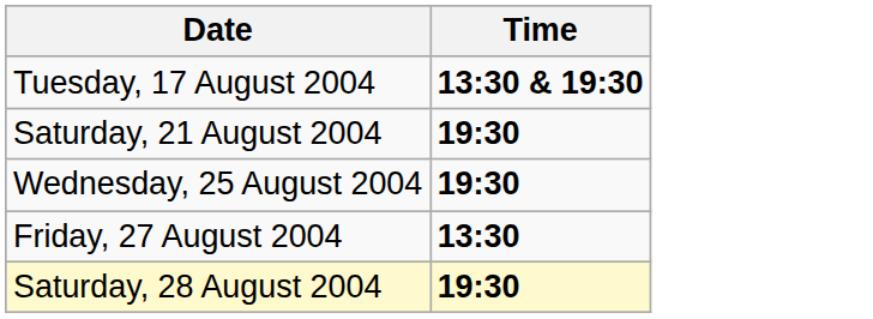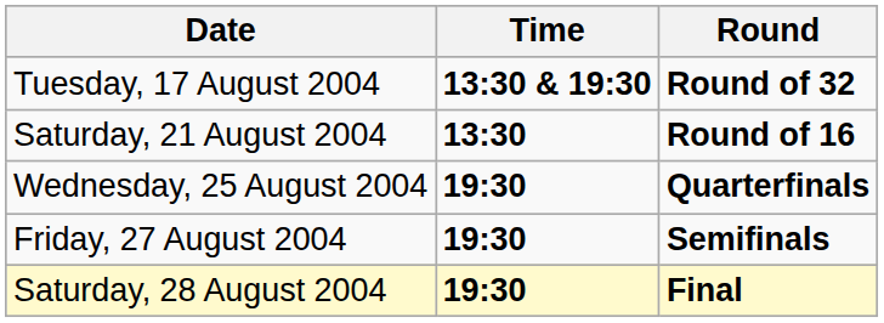+ column: Round | Round of 32 | Round of 16 | Quarterfinals | Semifinals | Final
Saturday, 21 August 2004 | Time: 19:30 -> 13:30
Friday, 27 August 2004 | Time: 13:30 -> 19:30
